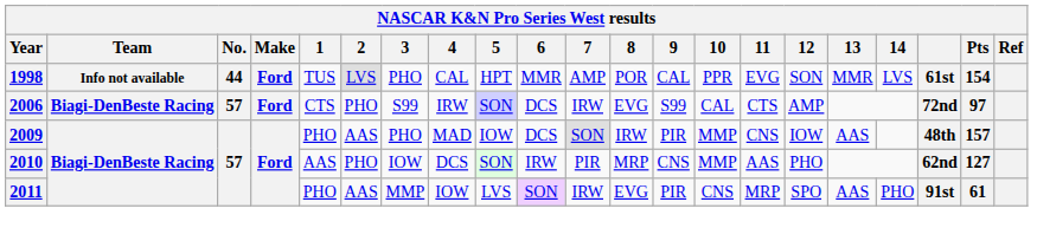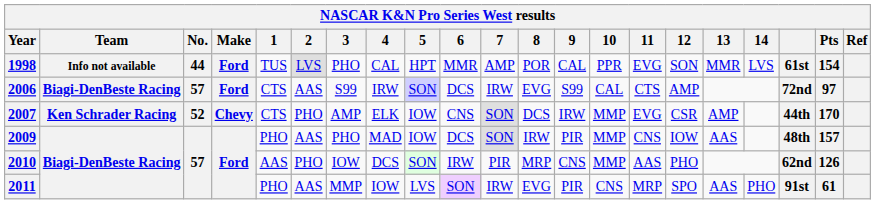2006 | 2: PHO -> AAS
+ row: 2007 | Ken Schrader Racing | 52 | Chevy | CTS | PHO | AMP | ELK | IOW | CNS | SON | DCS | IRW | MMP | EVG | CSR | AMP | 44th | 170
2010 | Pts: 127 -> 126
